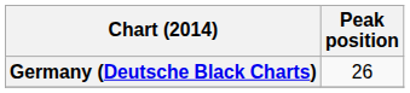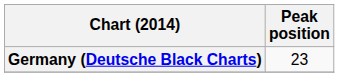Germany (Deutsche Black Charts) | Peak position: 26 -> 23
